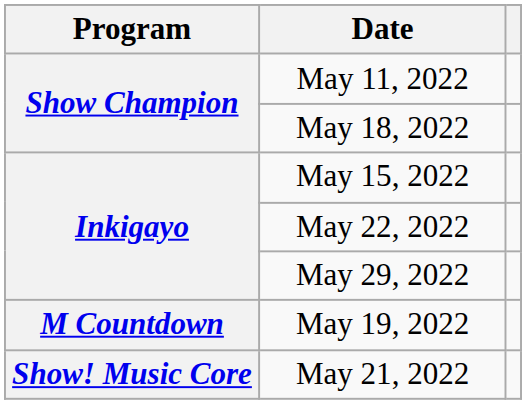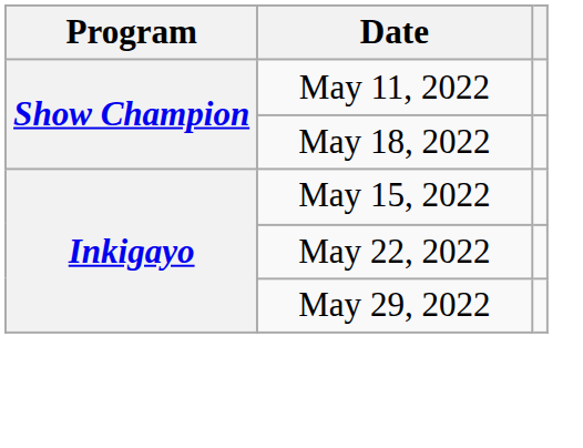- row: M Countdown | May 19, 2022
- row: Show! Music Core | May 21, 2022
